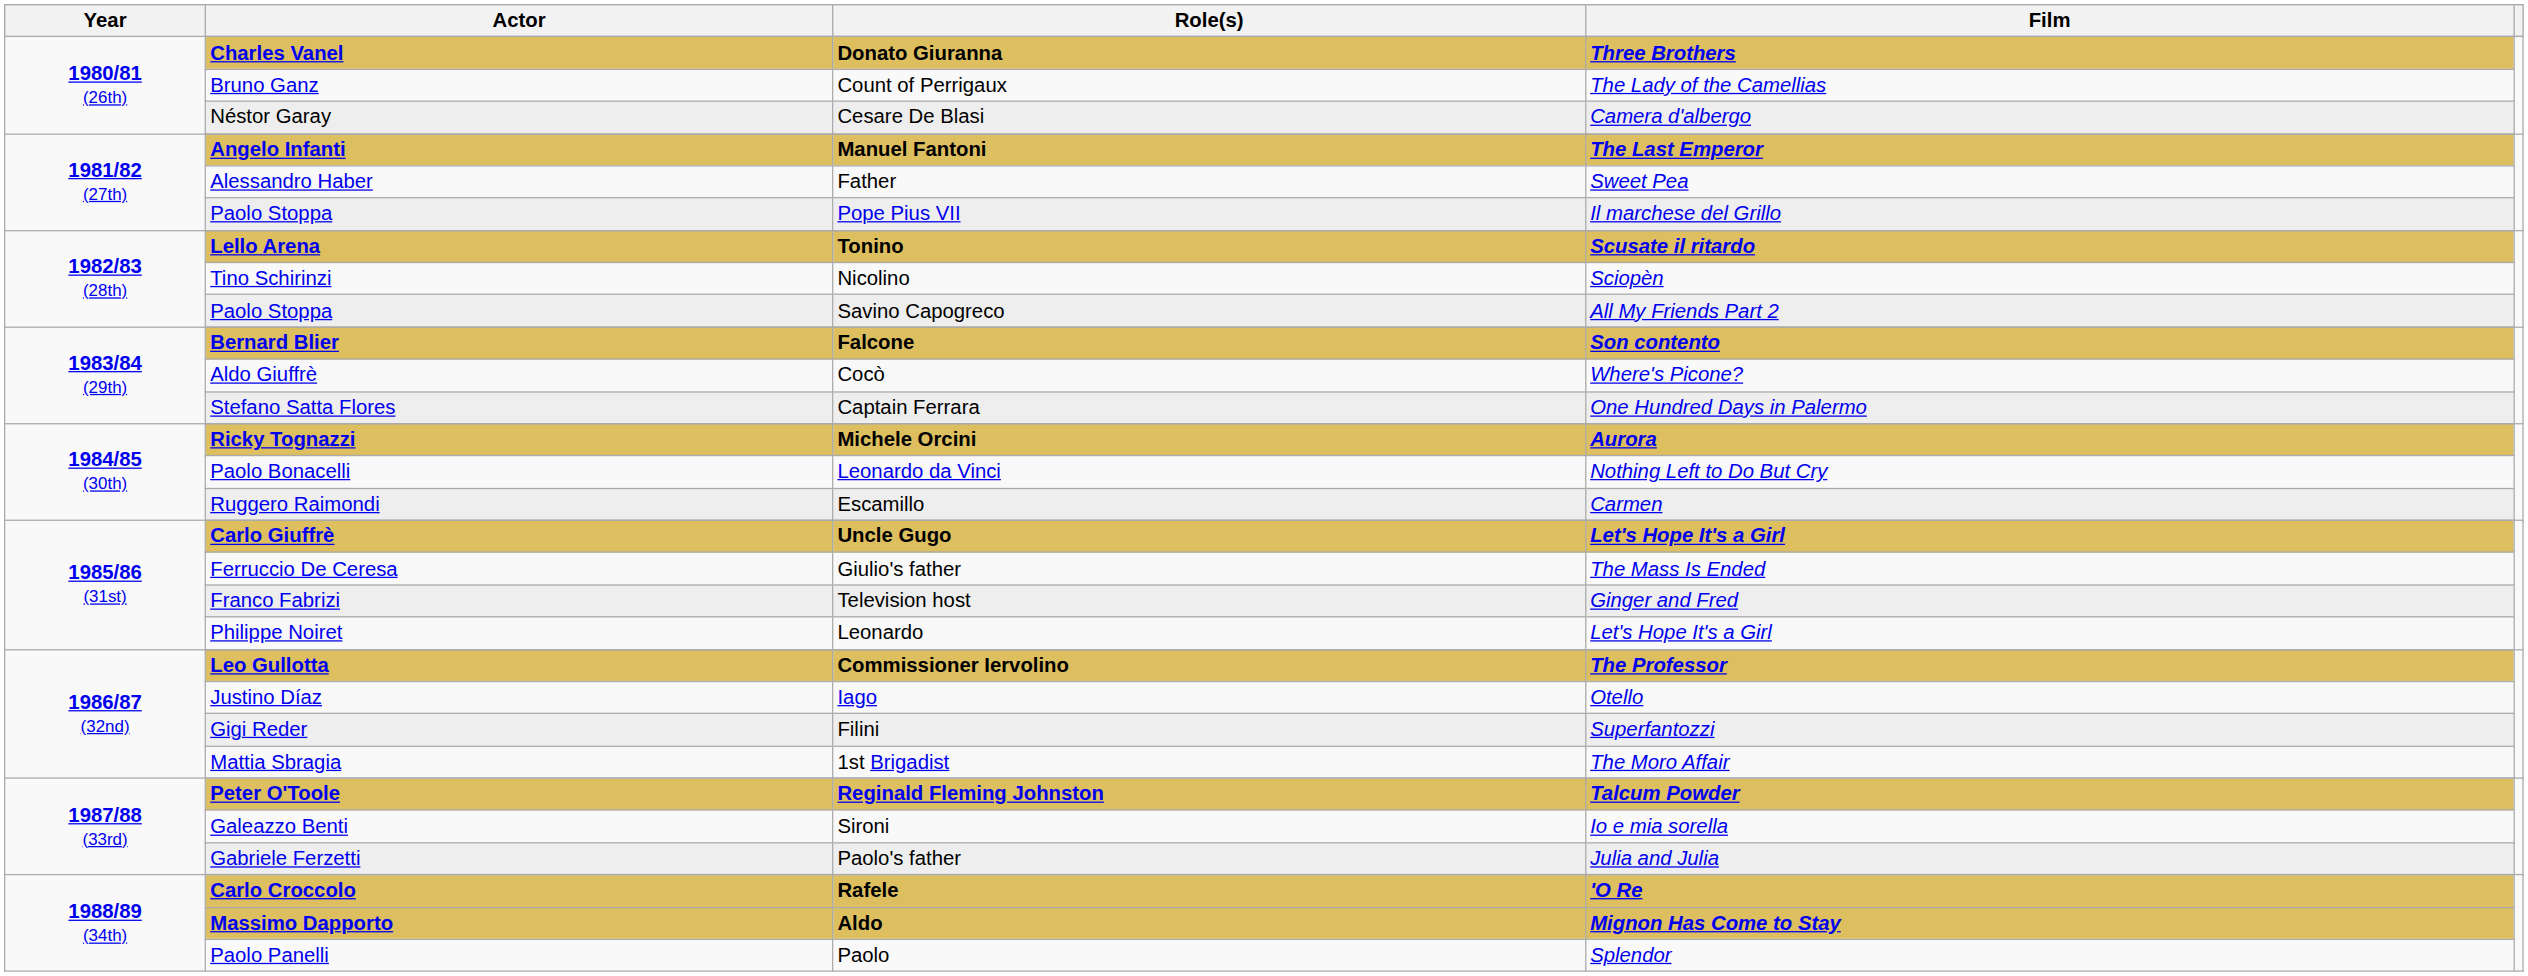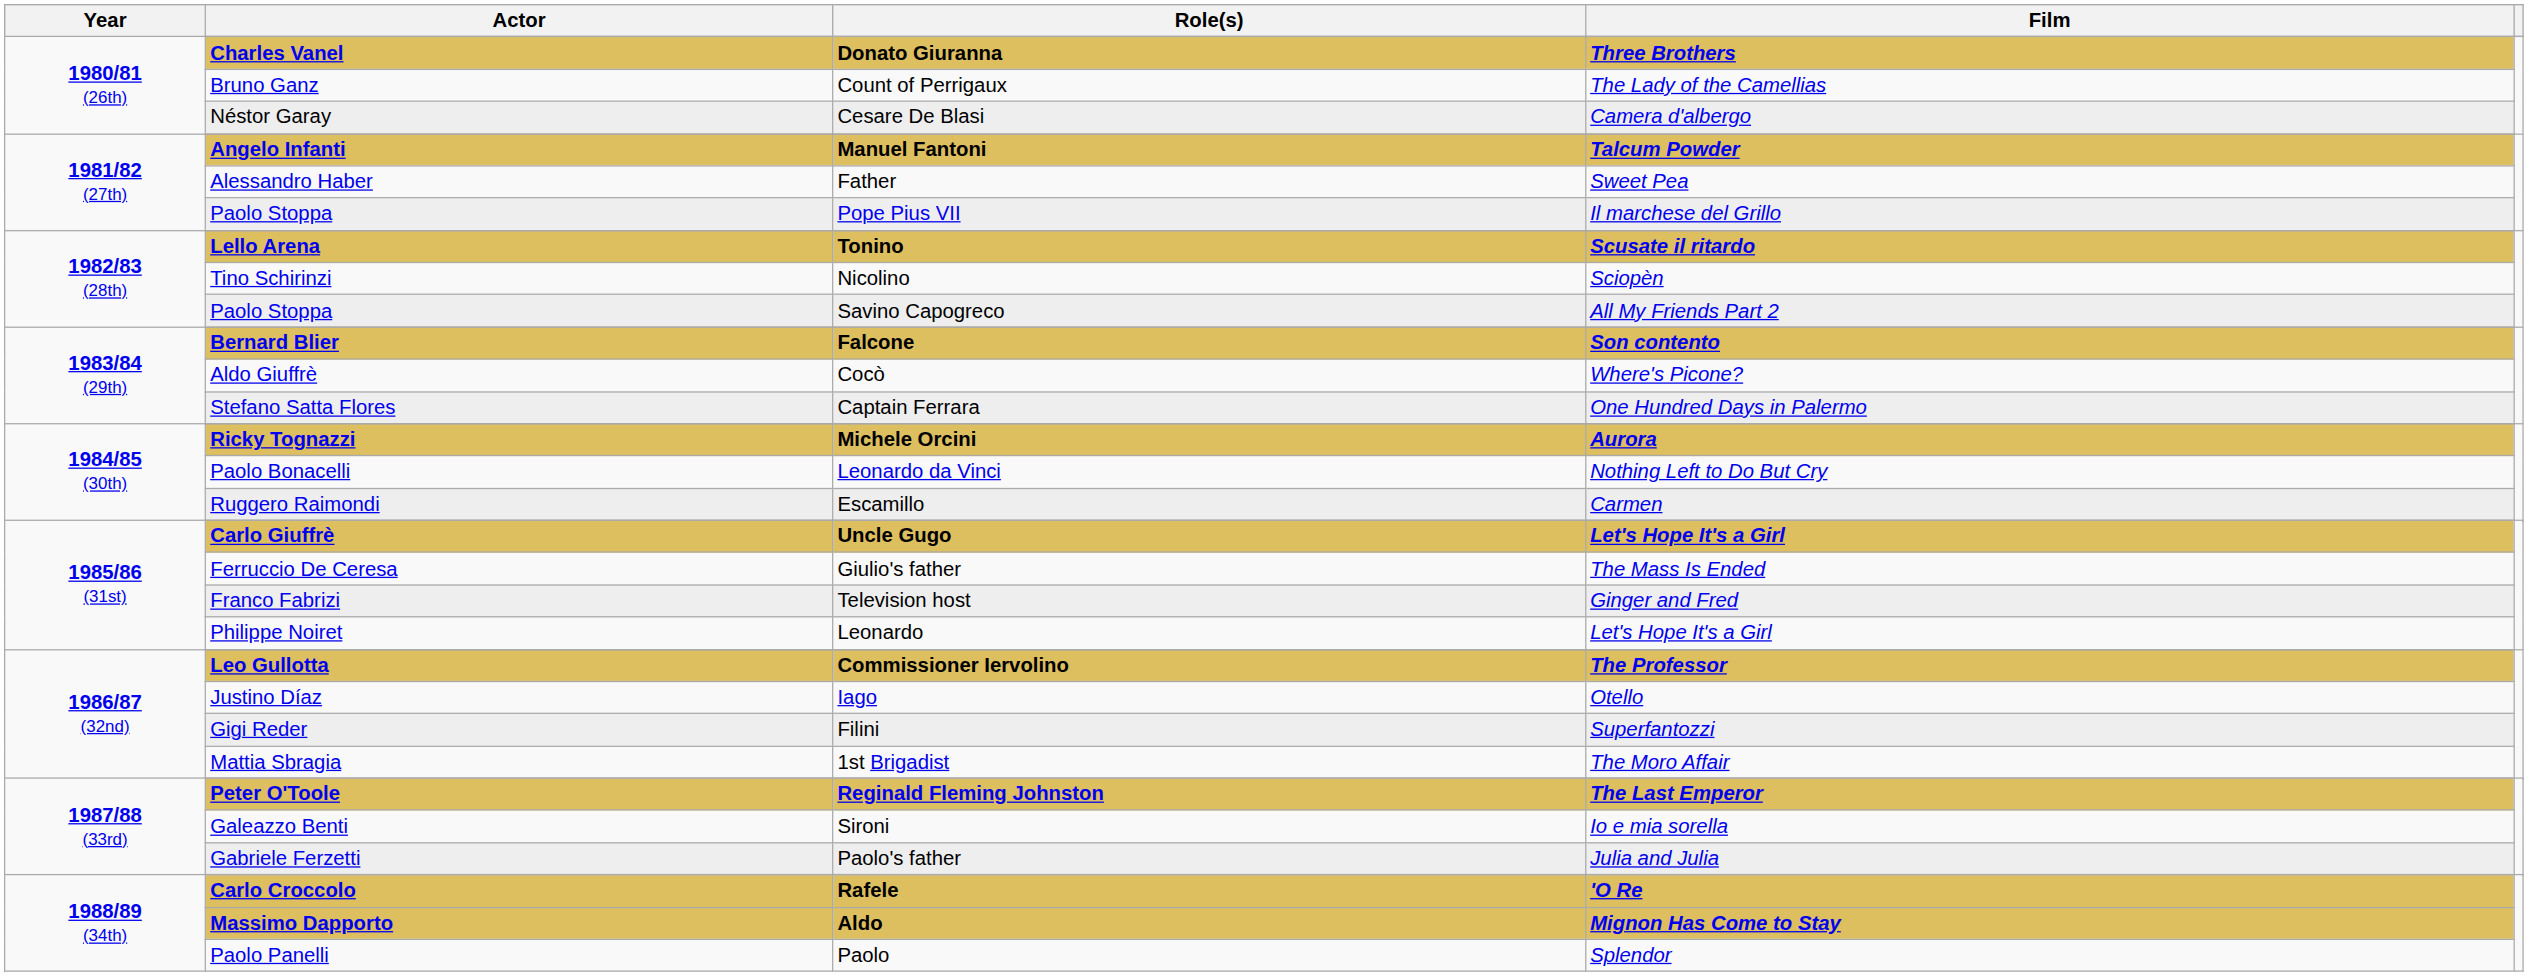Manuel Fantoni | Film: The Last Emperor -> Talcum Powder
Reginald Fleming Johnston | Film: Talcum Powder -> The Last Emperor
